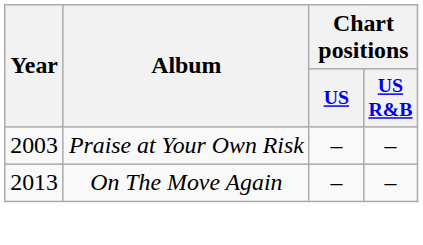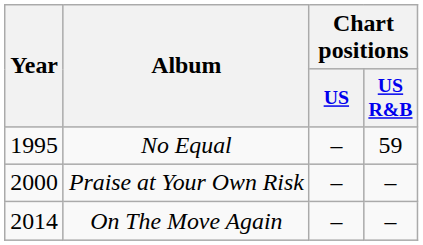+ row: 1995 | No Equal | – | 59
Praise at Your Own Risk | Year: 2003 -> 2000
On The Move Again | Year: 2013 -> 2014
